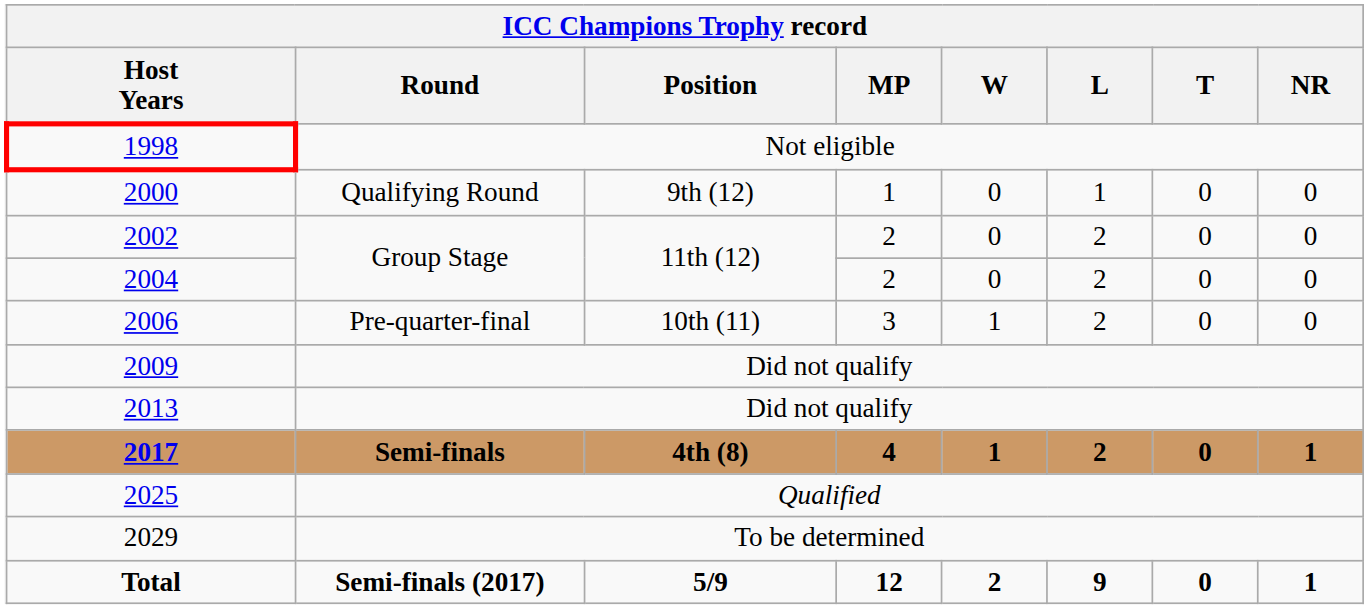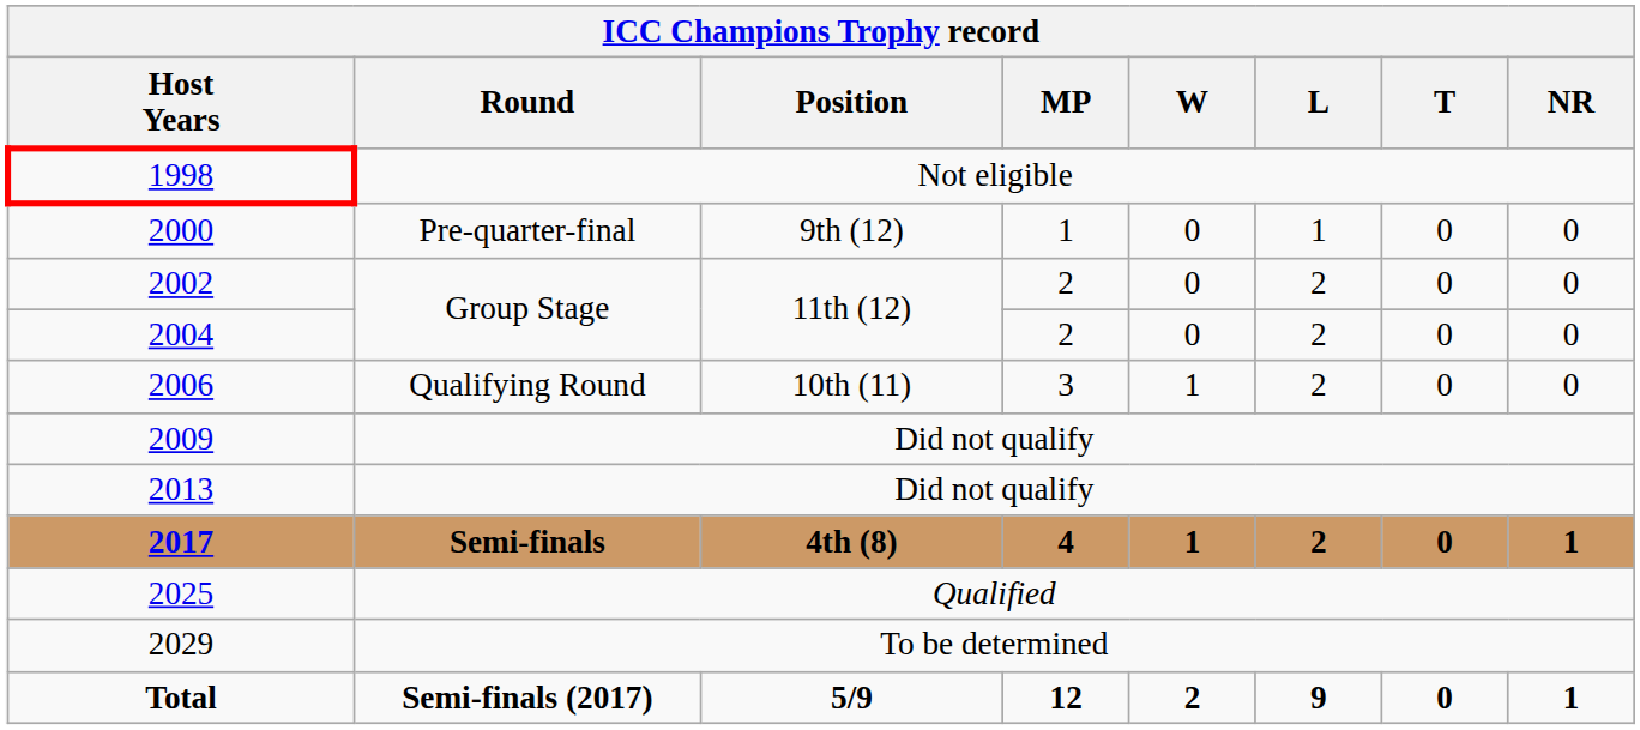2000 | Round: Qualifying Round -> Pre-quarter-final
2006 | Round: Pre-quarter-final -> Qualifying Round
